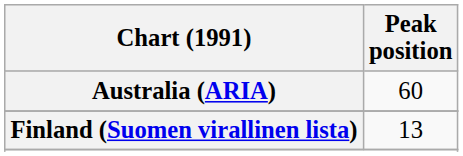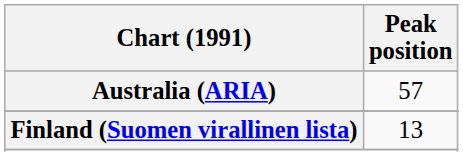Australia (ARIA) | Peak position: 60 -> 57
